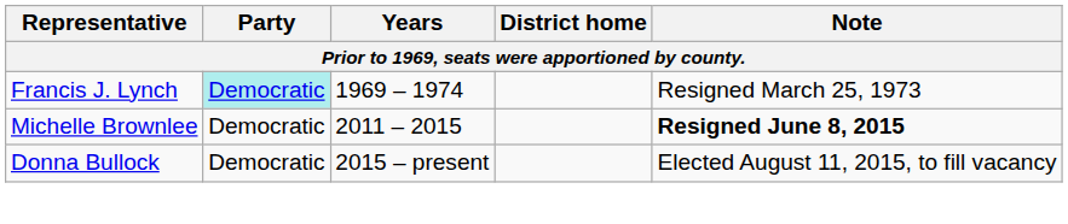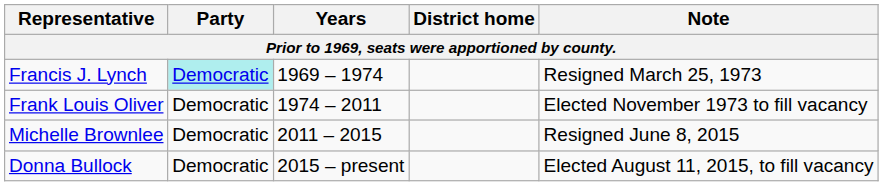+ row: Frank Louis Oliver | Democratic | 1974 – 2011 | Elected November 1973 to fill vacancy
Michelle Brownlee | Note: bold -> normal
